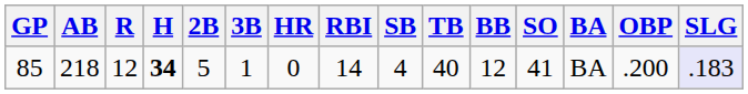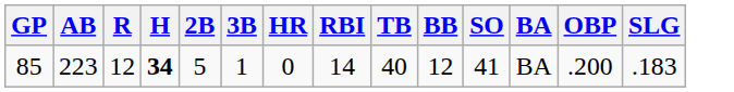- column: SB | 4
85 | AB: 218 -> 223
85 | SLG: lavender background -> no background
